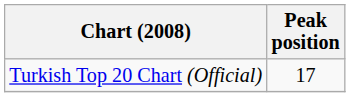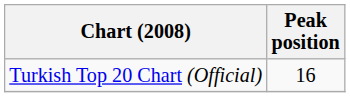Turkish Top 20 Chart (Official) | Peak position: 17 -> 16
